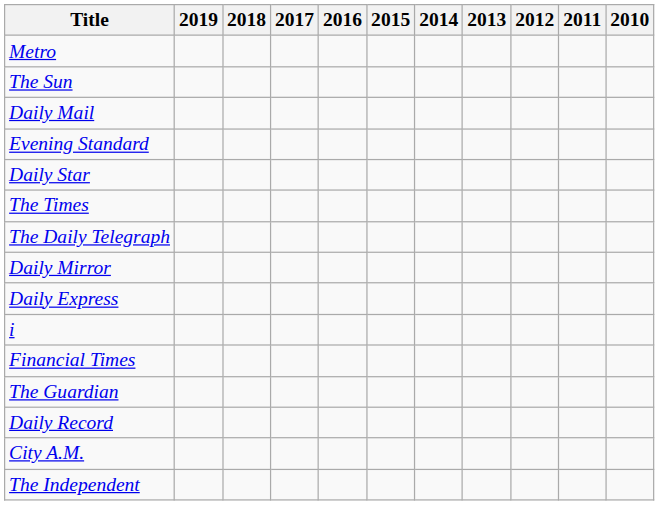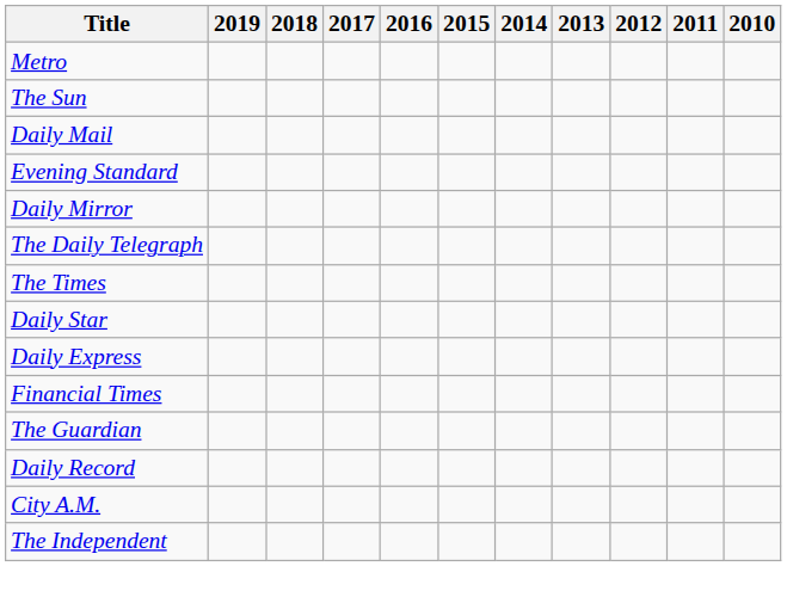rows swapped: Daily Mirror <-> Daily Star
rows swapped: The Times <-> The Daily Telegraph
- row: i
